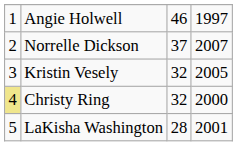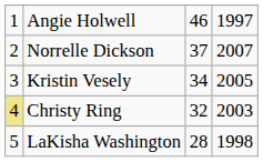Kristin Vesely | column 3: 32 -> 34
Christy Ring | column 4: 2000 -> 2003
LaKisha Washington | column 4: 2001 -> 1998
